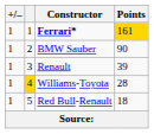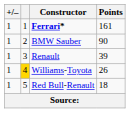Ferrari* | Points: gold background -> no background
Williams-Toyota | Points: 28 -> 26
